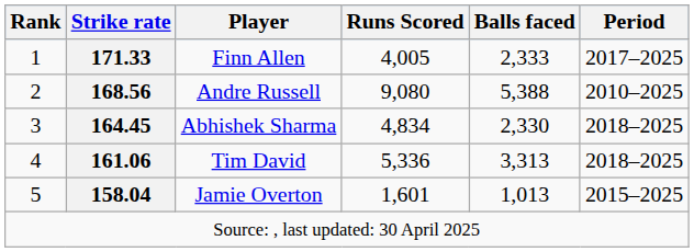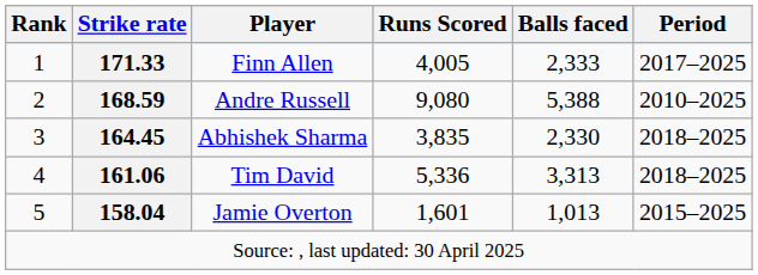Andre Russell | Strike rate: 168.56 -> 168.59
Abhishek Sharma | Runs Scored: 4,834 -> 3,835
